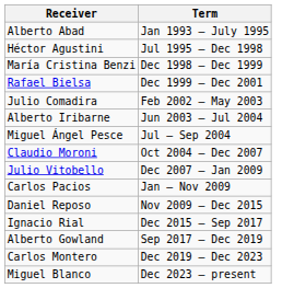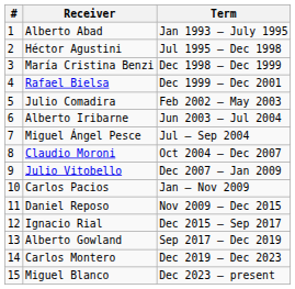+ column: # | 1 | 2 | 3 | 4 | 5 | 6 | 7 | 8 | 9 | 10 | 11 | 12 | 13 | 14 | 15
